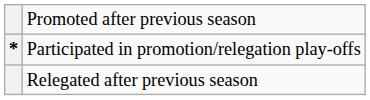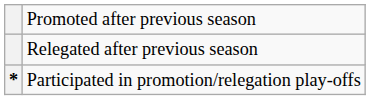rows swapped: Relegated after previous season <-> Participated in promotion/relegation play-offs
